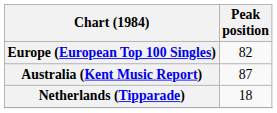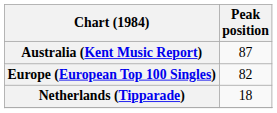rows swapped: Australia (Kent Music Report) <-> Europe (European Top 100 Singles)
